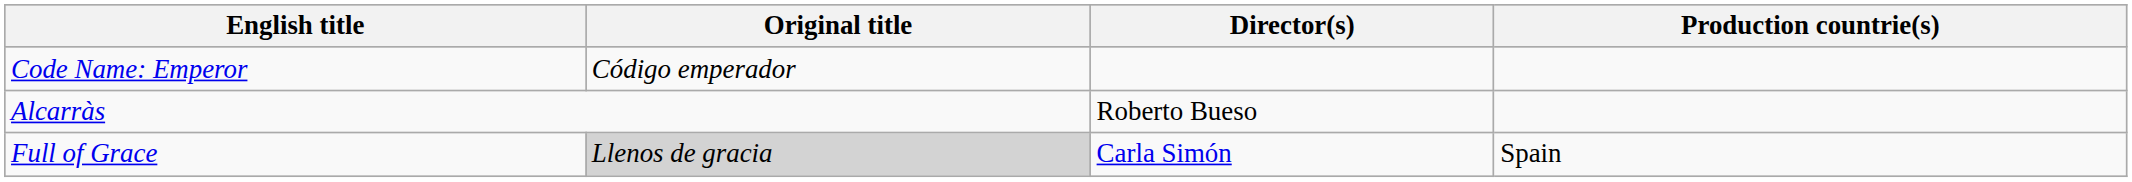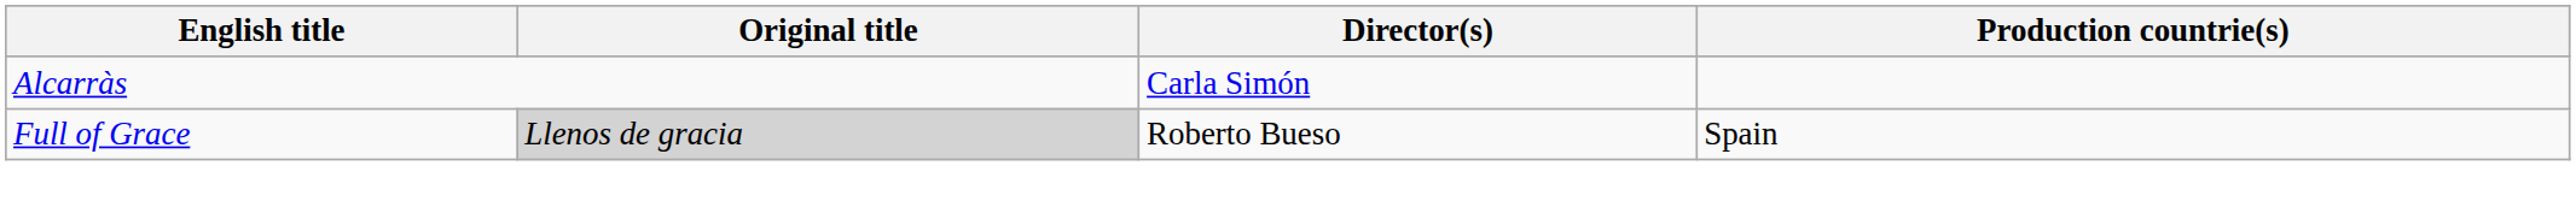- row: Code Name: Emperor | Código emperador
Alcarràs | Director(s): Roberto Bueso -> Carla Simón
Full of Grace | Director(s): Carla Simón -> Roberto Bueso
